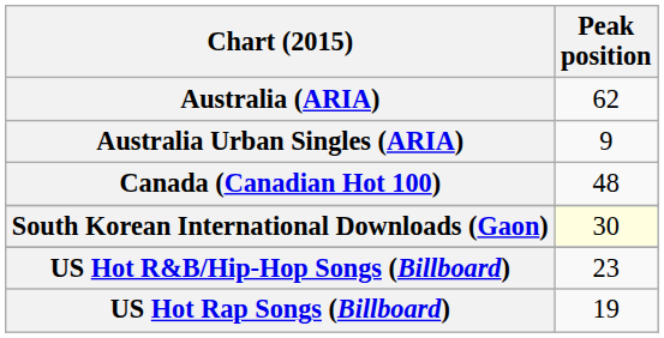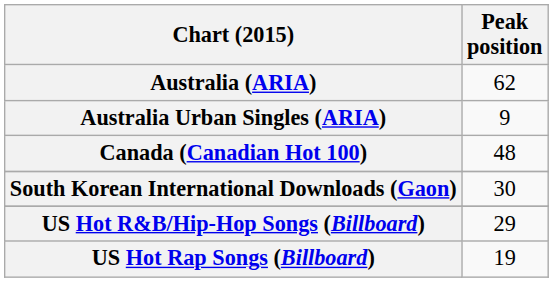South Korean International Downloads (Gaon) | Peak position: lightyellow background -> no background
US Hot R&B/Hip-Hop Songs (Billboard) | Peak position: 23 -> 29
